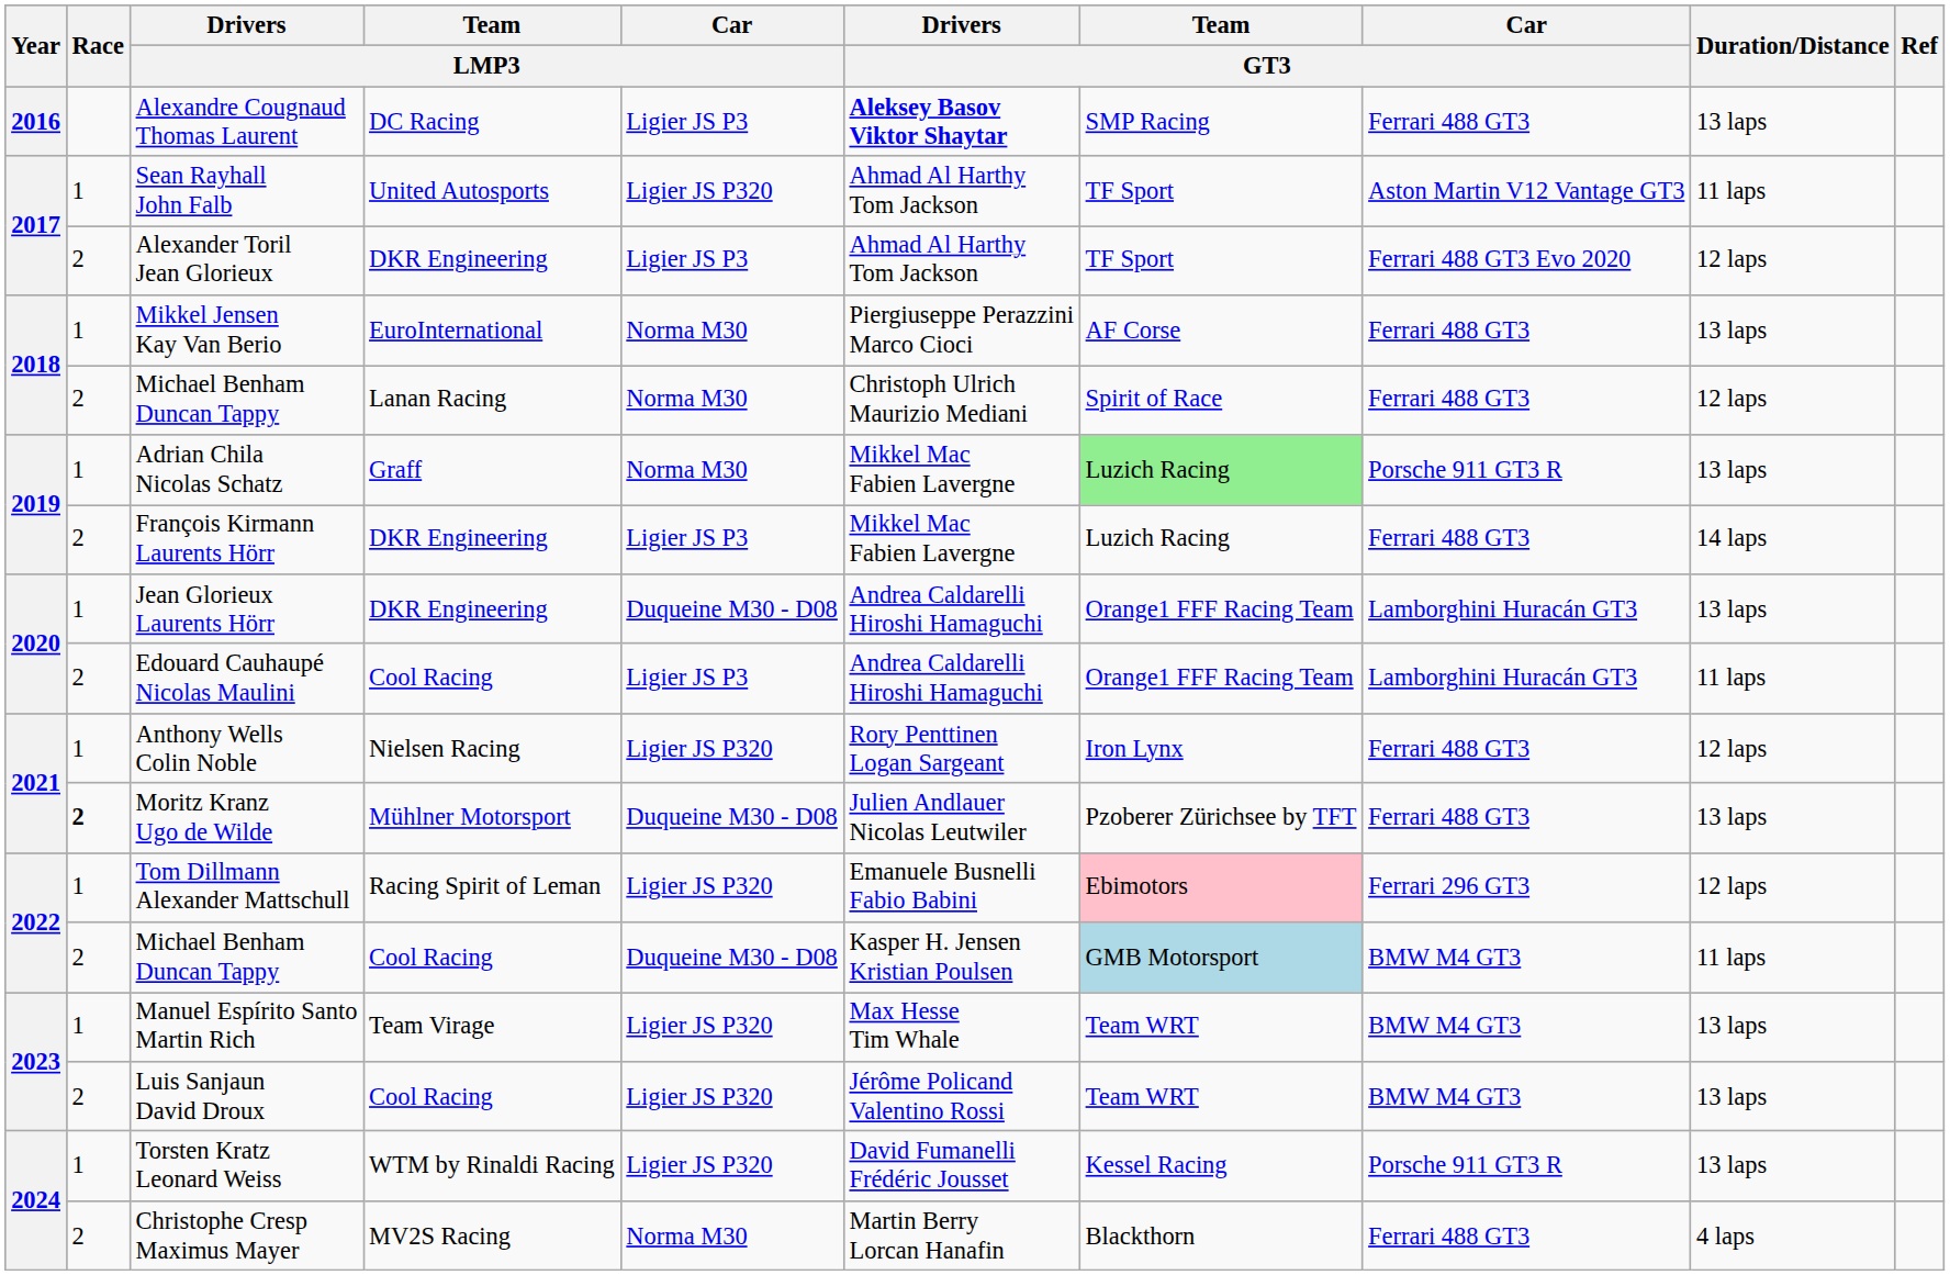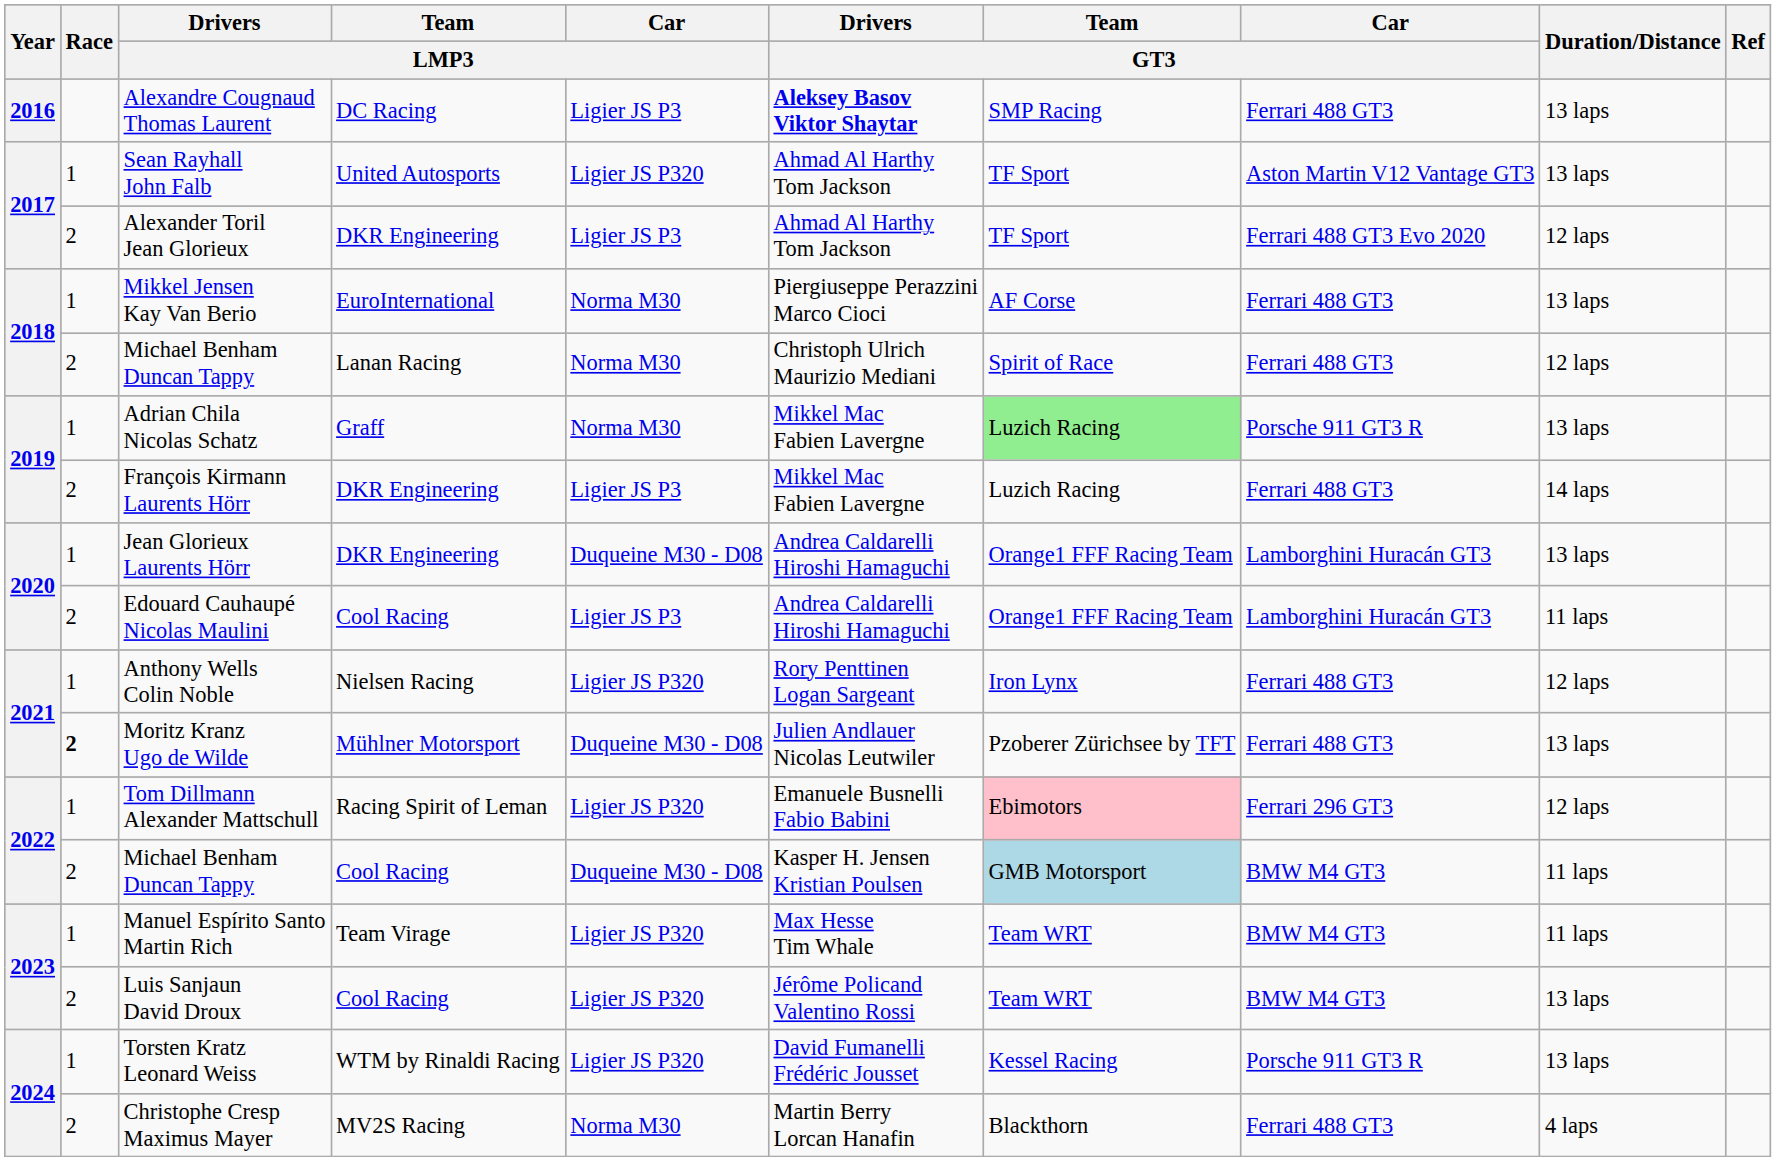Sean Rayhall John Falb | Duration/Distance: 11 laps -> 13 laps
Manuel Espírito Santo Martin Rich | Duration/Distance: 13 laps -> 11 laps
